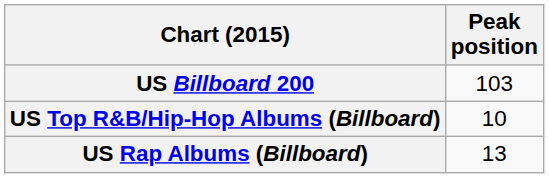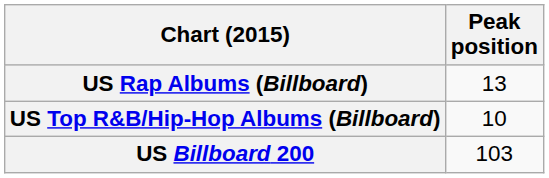rows swapped: US Billboard 200 <-> US Rap Albums (Billboard)
